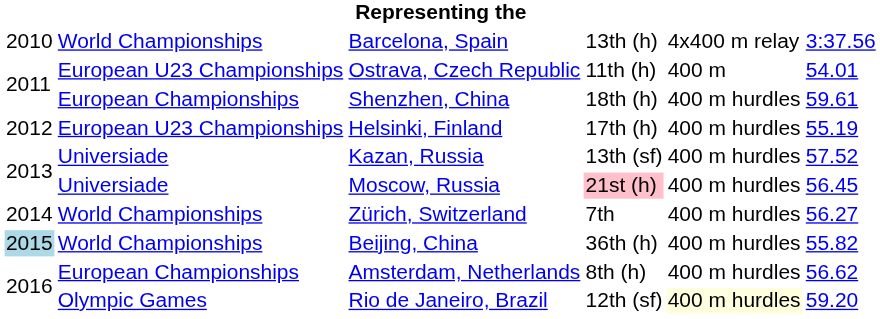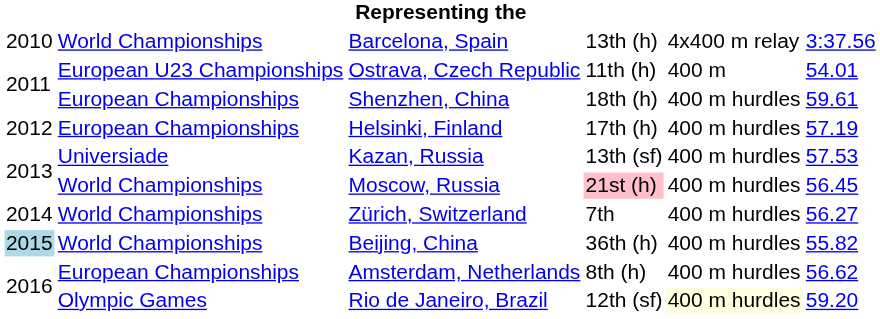Helsinki, Finland | column 2: European U23 Championships -> European Championships
Helsinki, Finland | column 6: 55.19 -> 57.19
Kazan, Russia | column 6: 57.52 -> 57.53
Moscow, Russia | column 2: Universiade -> World Championships
